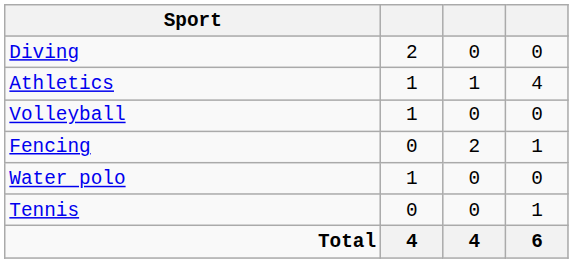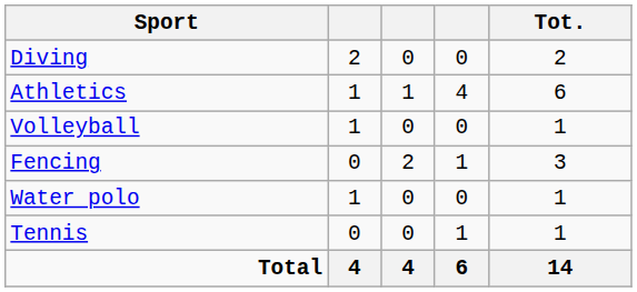+ column: Tot. | 2 | 6 | 1 | 3 | 1 | 1 | 14
